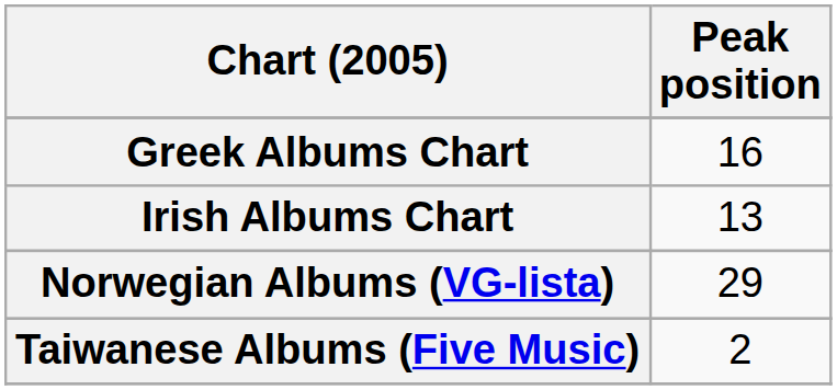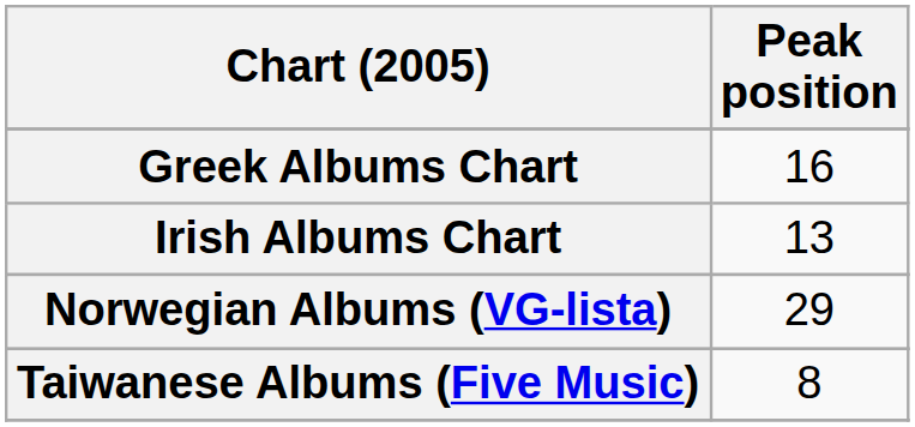Taiwanese Albums (Five Music) | Peak position: 2 -> 8
